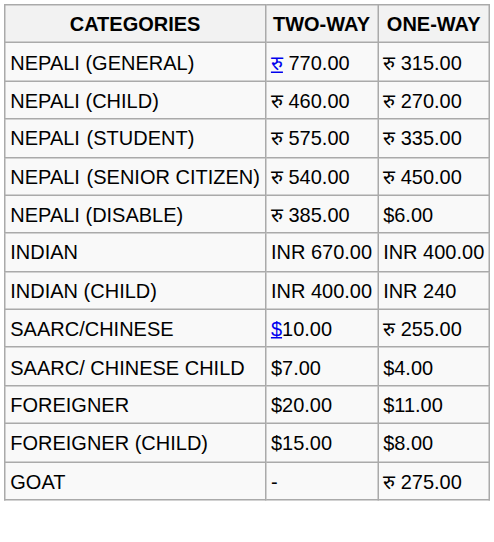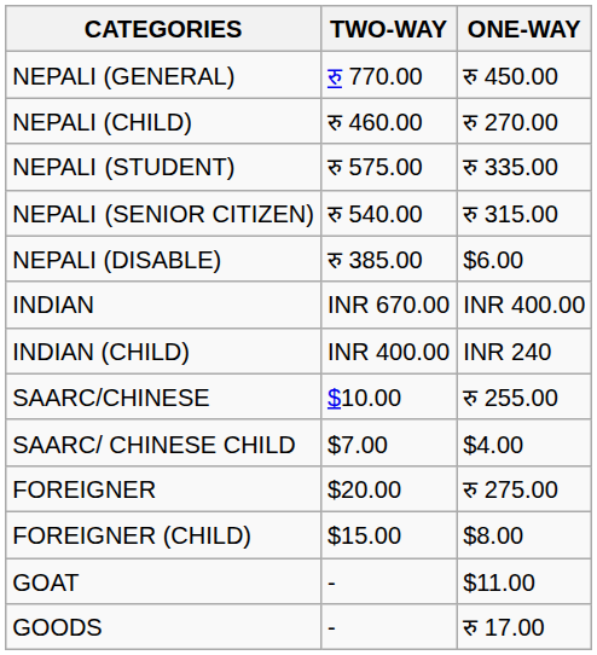NEPALI (GENERAL) | ONE-WAY: रु 315.00 -> रु 450.00
NEPALI (SENIOR CITIZEN) | ONE-WAY: रु 450.00 -> रु 315.00
FOREIGNER | ONE-WAY: $11.00 -> रु 275.00
GOAT | ONE-WAY: रु 275.00 -> $11.00
+ row: GOODS | - | रु 17.00
